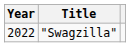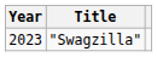"Swagzilla" | Year: 2022 -> 2023
